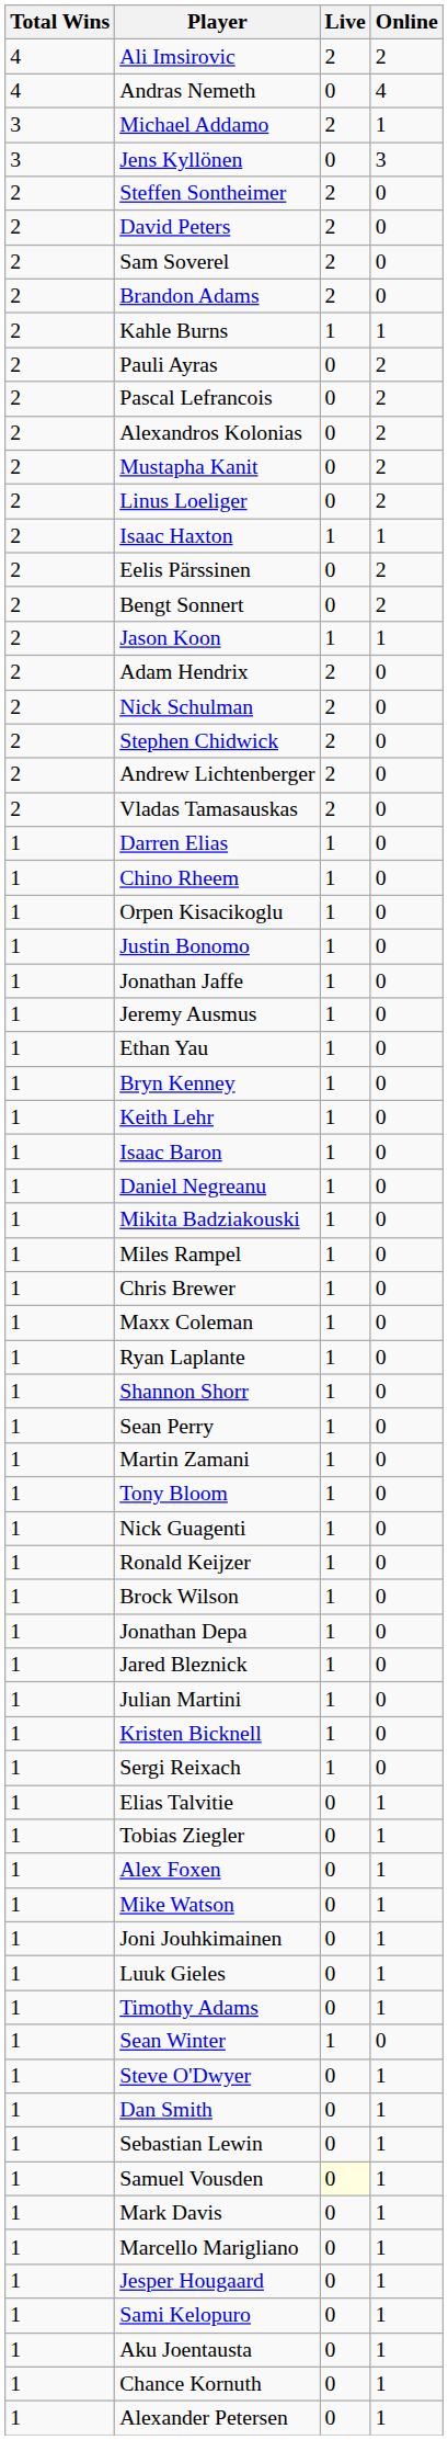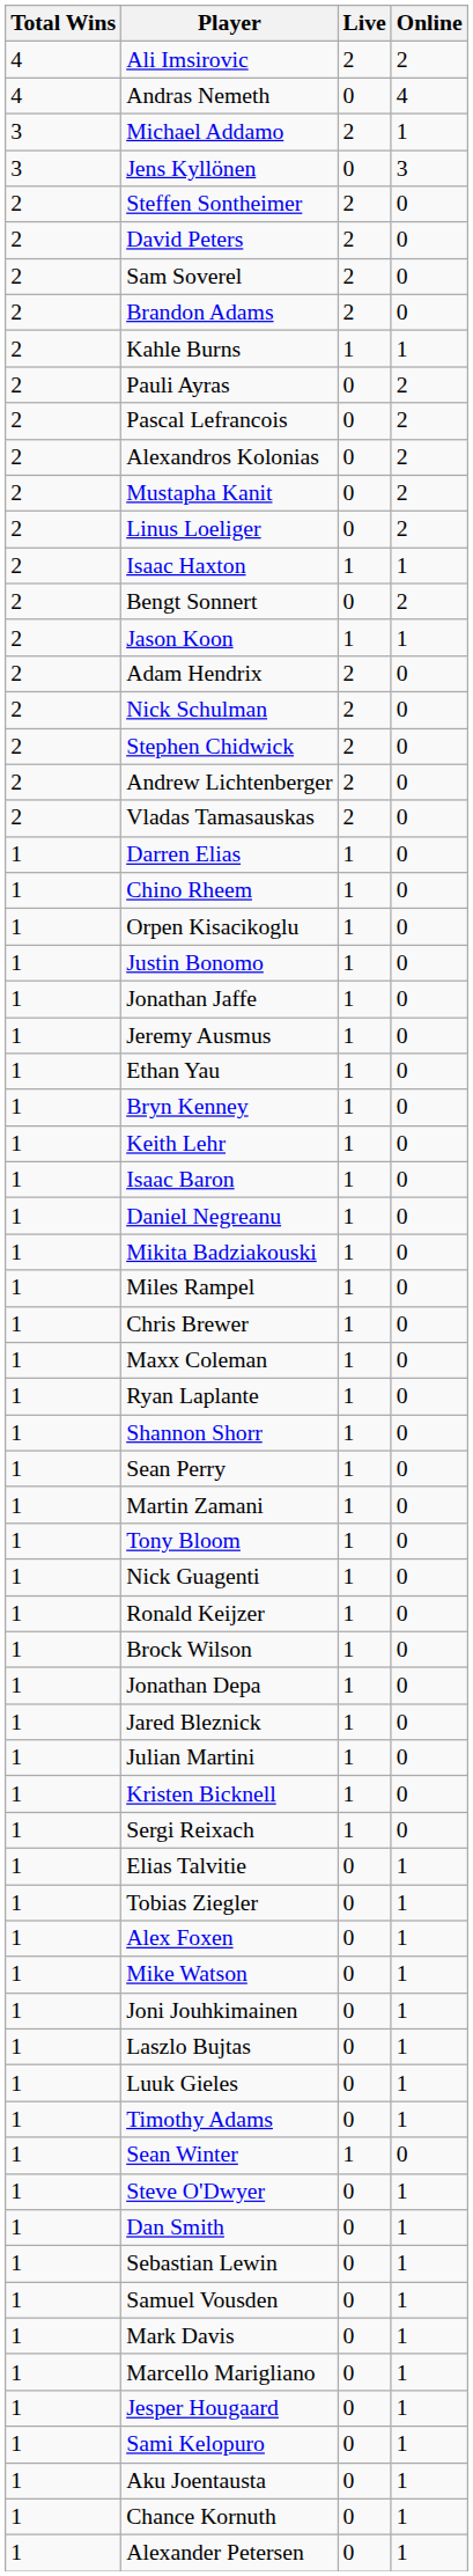- row: 2 | Eelis Pärssinen | 0 | 2
+ row: 1 | Laszlo Bujtas | 0 | 1
Samuel Vousden | Live: lightyellow background -> no background
